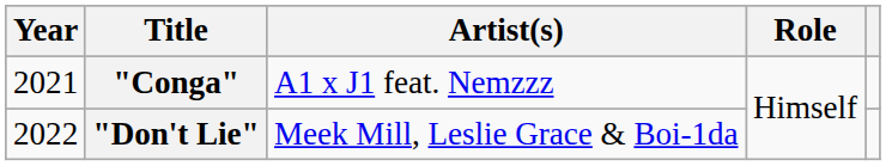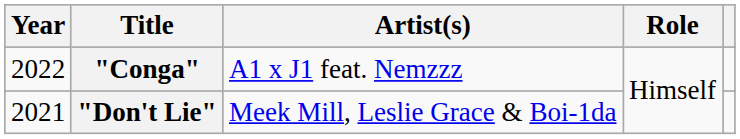"Conga" | Year: 2021 -> 2022
"Don't Lie" | Year: 2022 -> 2021
